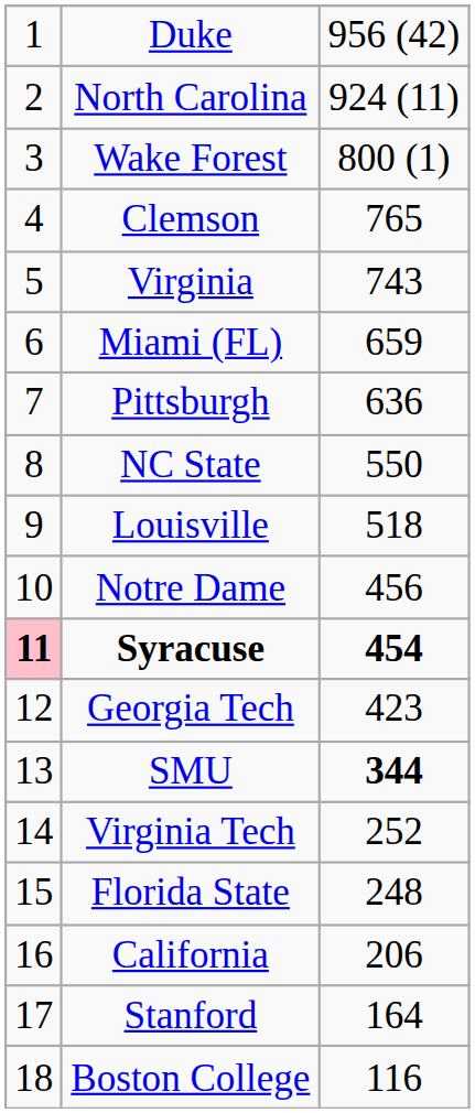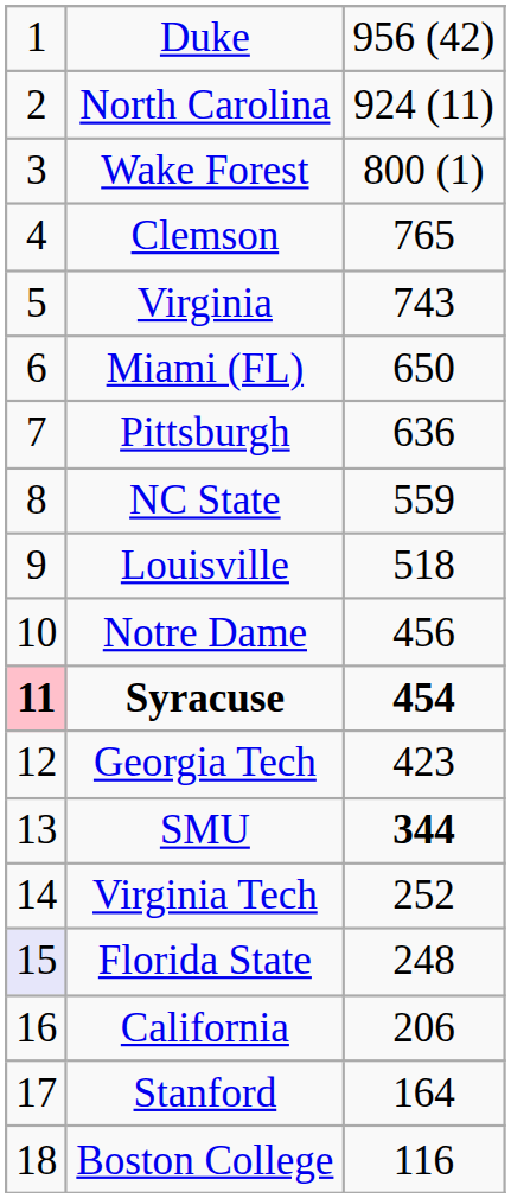Miami (FL) | column 3: 659 -> 650
NC State | column 3: 550 -> 559
Florida State | column 1: no background -> lavender background
